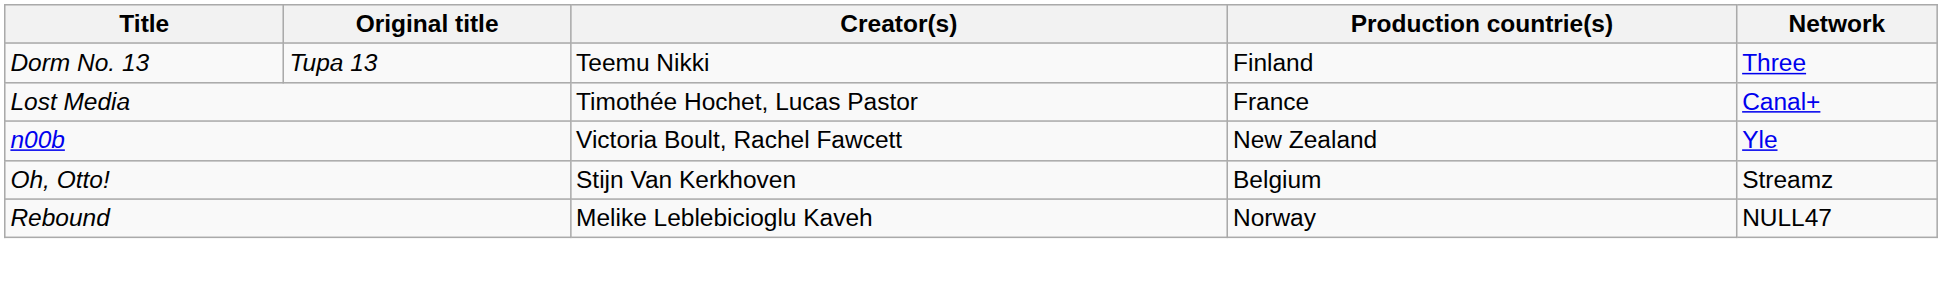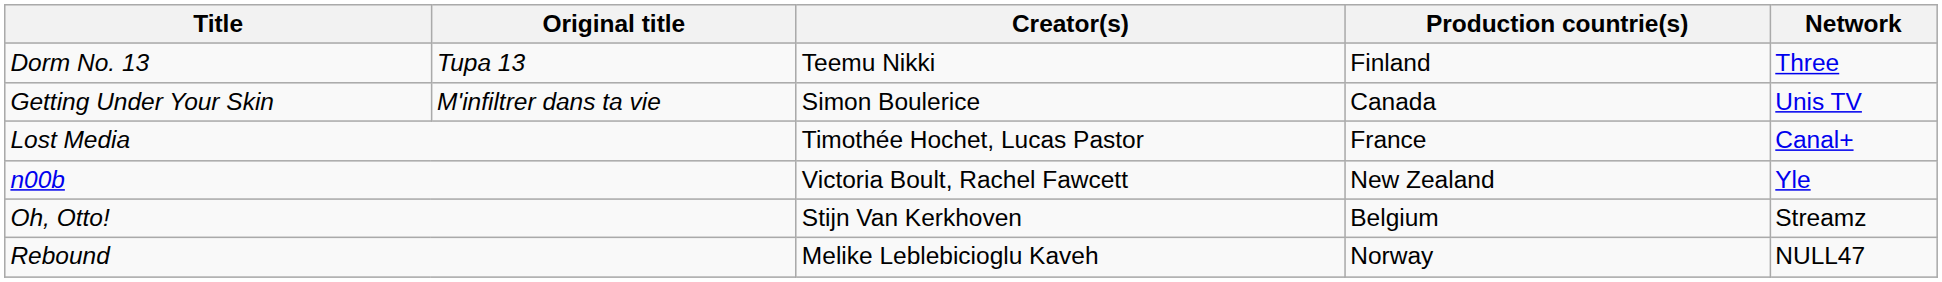+ row: Getting Under Your Skin | M'infiltrer dans ta vie | Simon Boulerice | Canada | Unis TV
